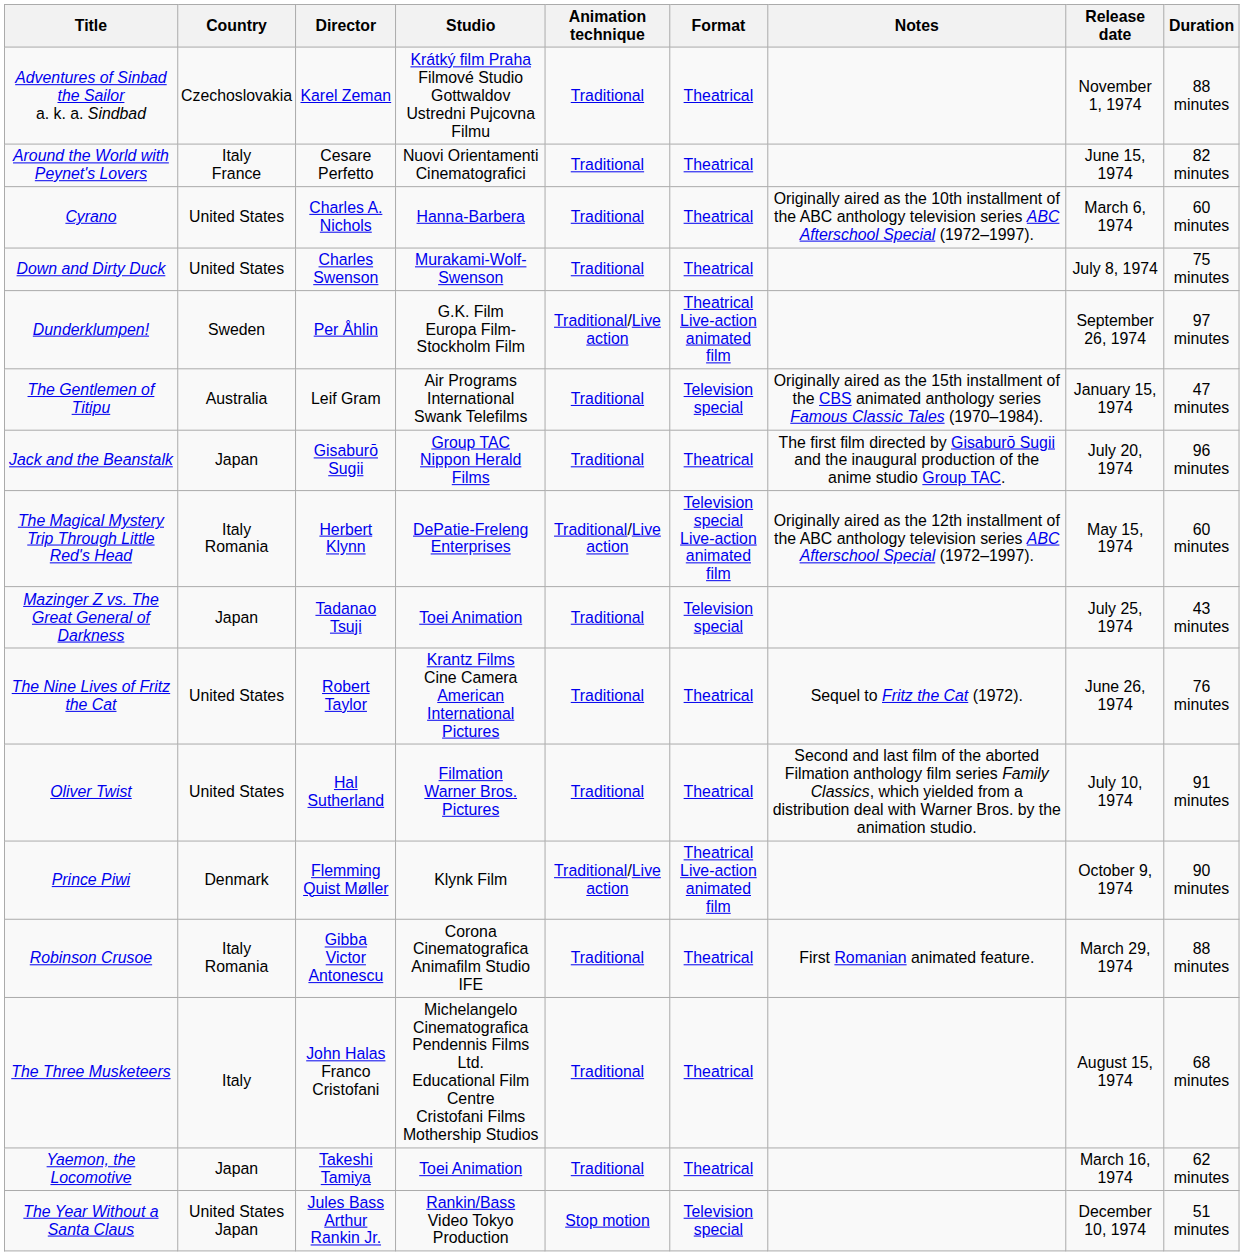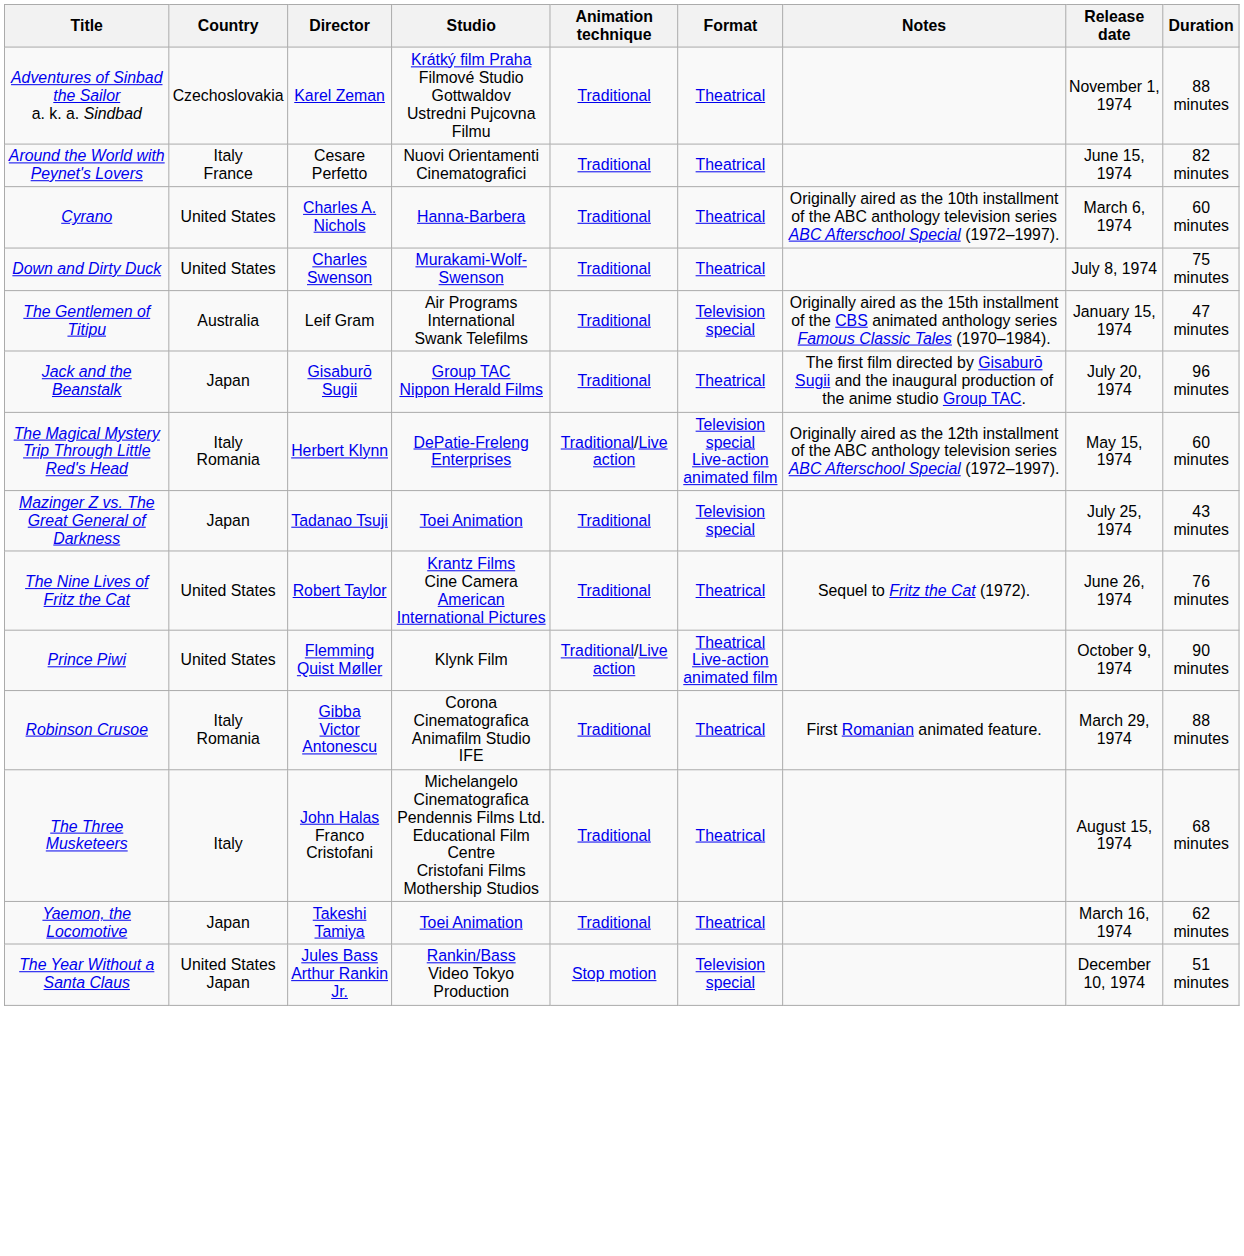- row: Dunderklumpen! | Sweden | Per Åhlin | G.K. Film Europa Film-Stockholm Film | Traditional/Live action | Theatrical Live-action animated film | September 26, 1974 | 97 minutes
- row: Oliver Twist | United States | Hal Sutherland | Filmation Warner Bros. Pictures | Traditional | Theatrical | Second and last film of the aborted Filmation anthology film series Family Classics, which yielded from a distribution deal with Warner Bros. by the animation studio. | July 10, 1974 | 91 minutes
Prince Piwi | Country: Denmark -> United States
